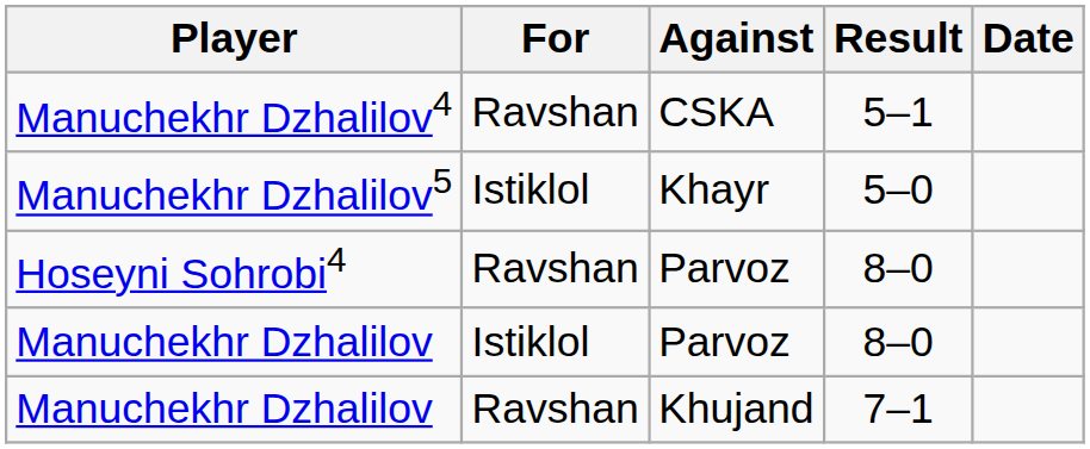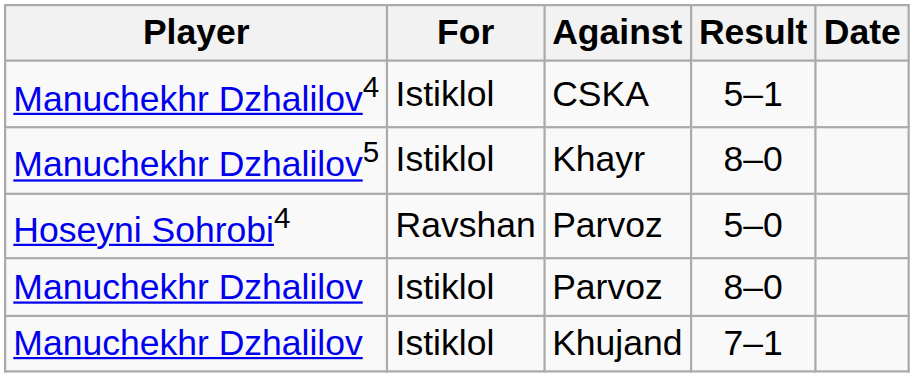Manuchekhr Dzhalilov4 | For: Ravshan -> Istiklol
Manuchekhr Dzhalilov5 | Result: 5–0 -> 8–0
Hoseyni Sohrobi4 | Result: 8–0 -> 5–0
Manuchekhr Dzhalilov / Khujand | For: Ravshan -> Istiklol
